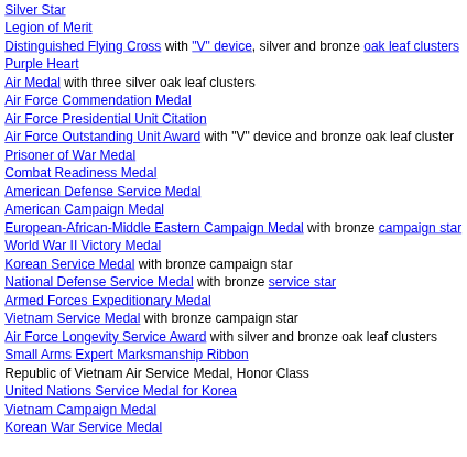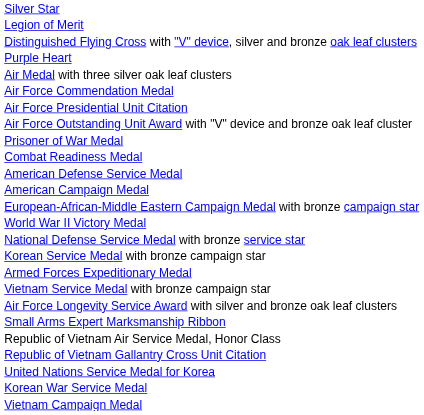rows swapped: National Defense Service Medal with bronze service star <-> Korean Service Medal with bronze campaign star
+ row: Republic of Vietnam Gallantry Cross Unit Citation
rows swapped: Vietnam Campaign Medal <-> Korean War Service Medal
